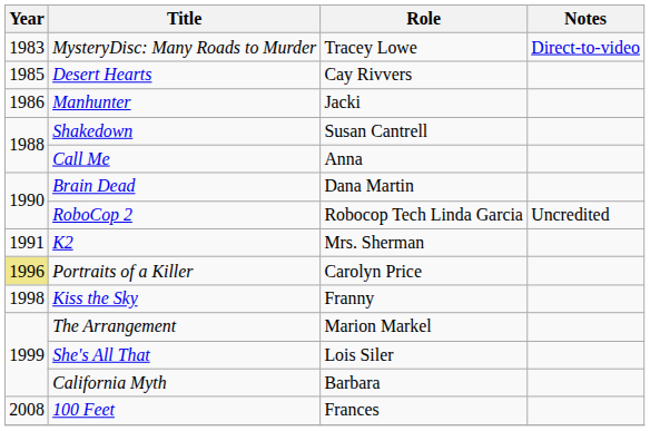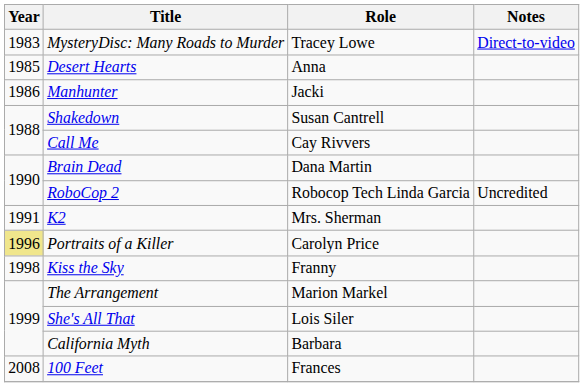Desert Hearts | Role: Cay Rivvers -> Anna
Call Me | Role: Anna -> Cay Rivvers
